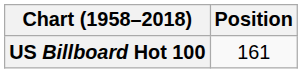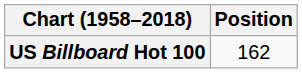US Billboard Hot 100 | Position: 161 -> 162
